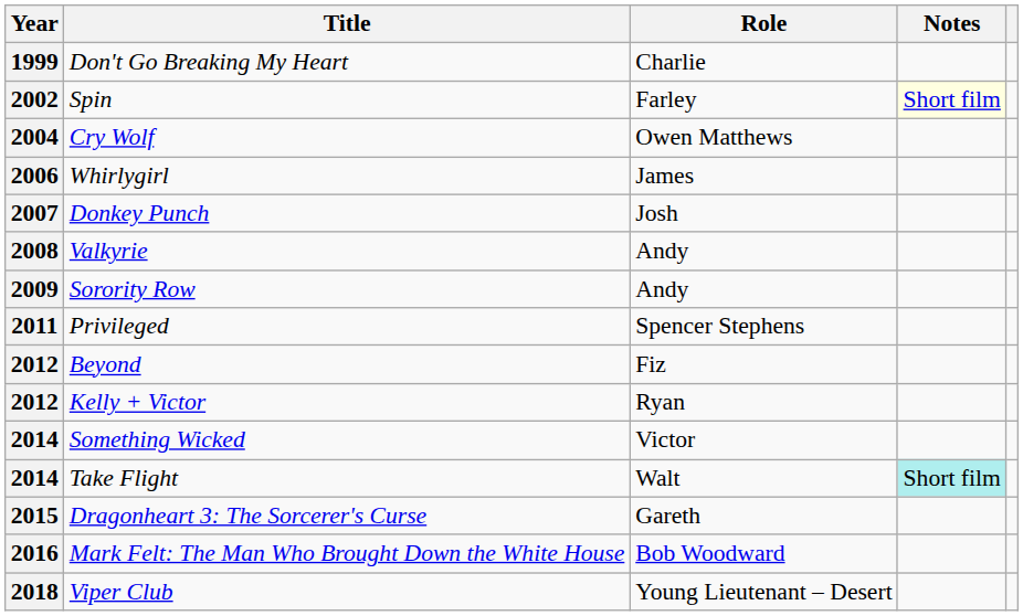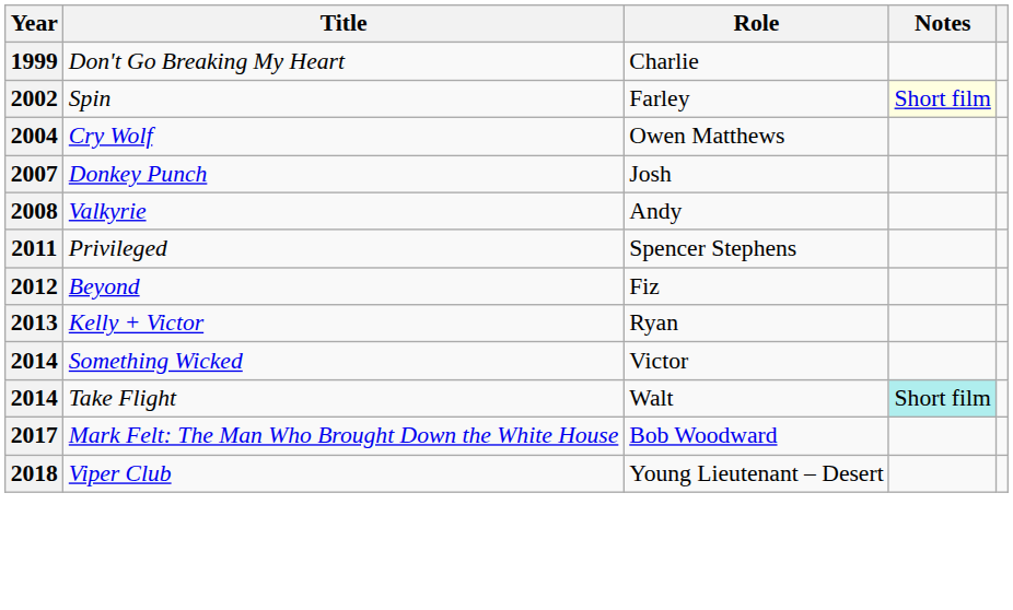- row: 2006 | Whirlygirl | James
- row: 2009 | Sorority Row | Andy
Kelly + Victor | Year: 2012 -> 2013
- row: 2015 | Dragonheart 3: The Sorcerer's Curse | Gareth
Mark Felt: The Man Who Brought Down the White House | Year: 2016 -> 2017
